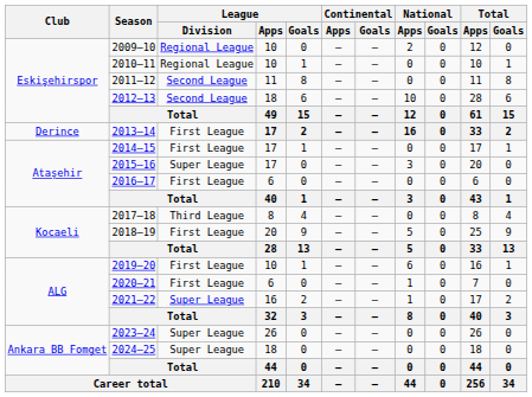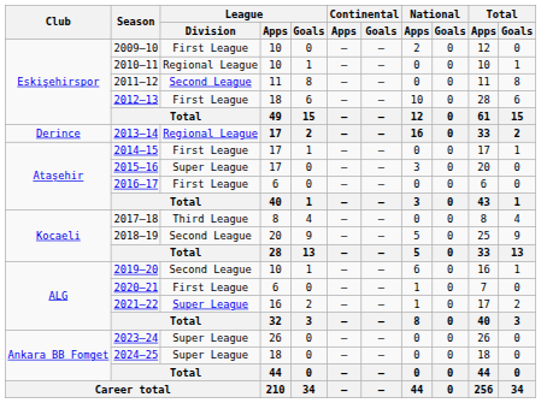2009–10 | League / Division: Regional League -> First League
2012–13 | League / Division: Second League -> First League
2013–14 | League / Division: First League -> Regional League
2018–19 | League / Division: First League -> Second League
2019–20 | League / Division: First League -> Second League
